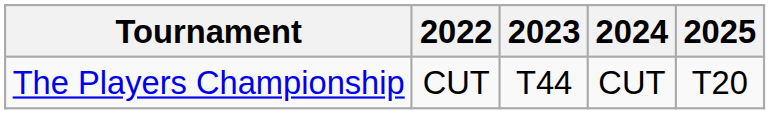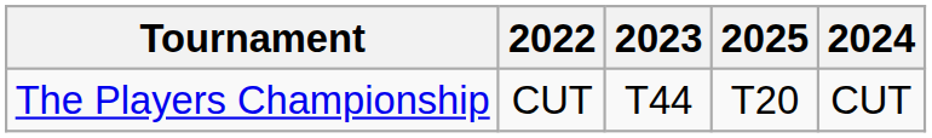columns swapped: 2024 <-> 2025
